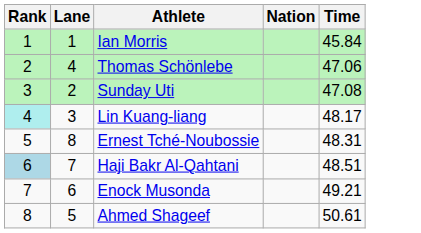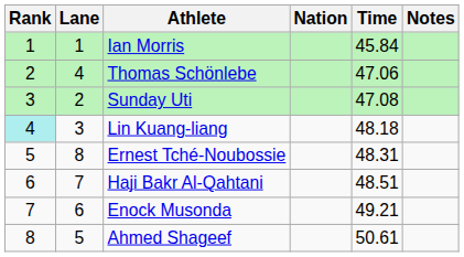+ column: Notes
Lin Kuang-liang | Time: 48.17 -> 48.18
Haji Bakr Al-Qahtani | Rank: lightblue background -> no background
